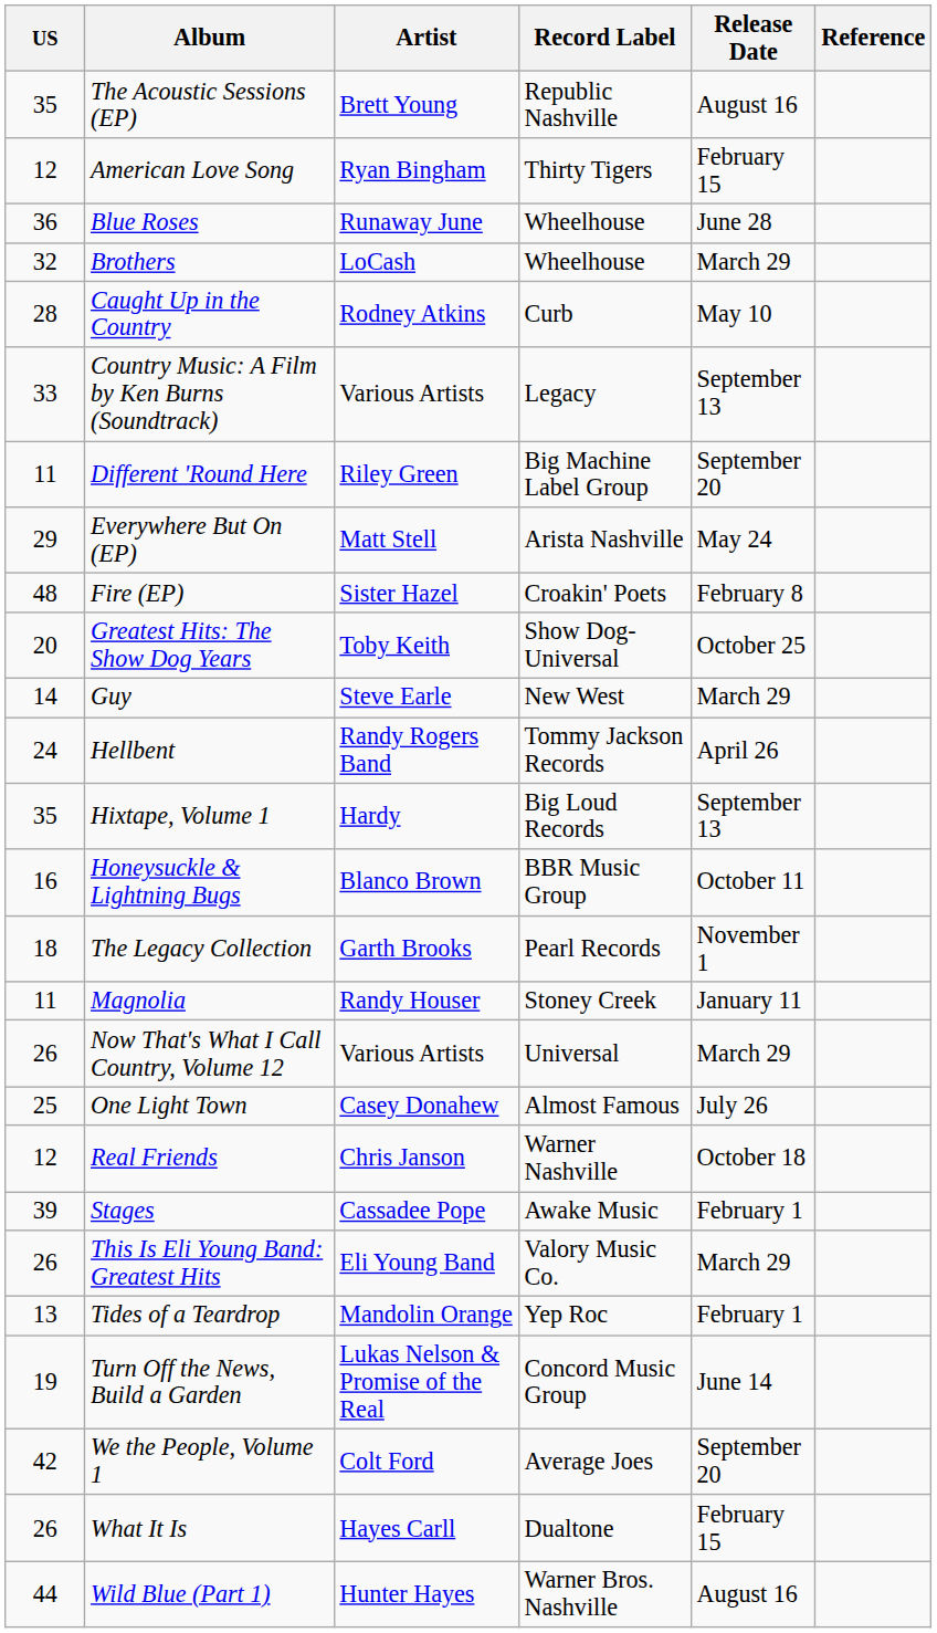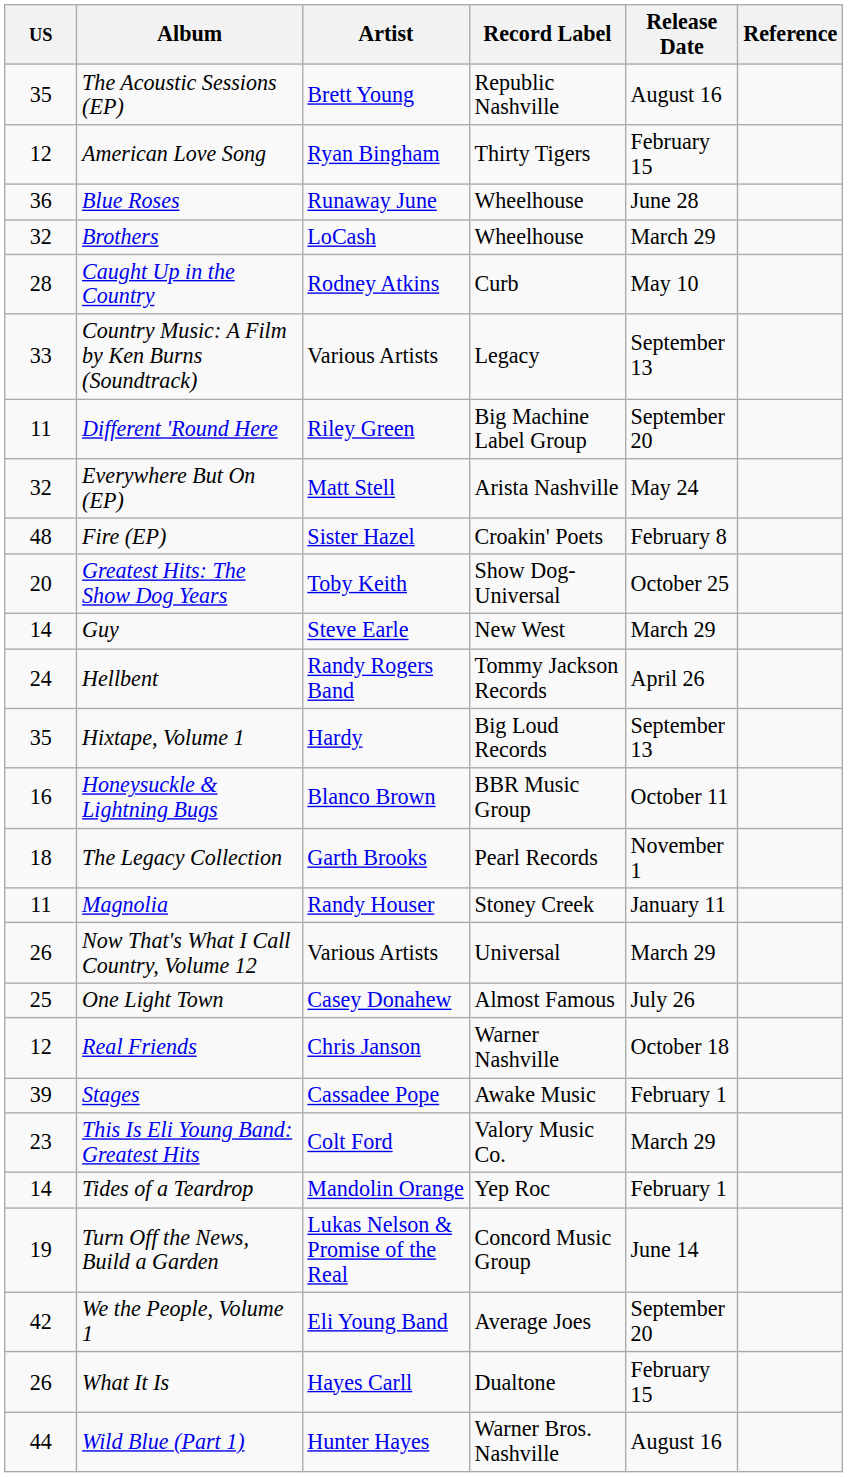Everywhere But On (EP) | US: 29 -> 32
This Is Eli Young Band: Greatest Hits | US: 26 -> 23
This Is Eli Young Band: Greatest Hits | Artist: Eli Young Band -> Colt Ford
Tides of a Teardrop | US: 13 -> 14
We the People, Volume 1 | Artist: Colt Ford -> Eli Young Band
